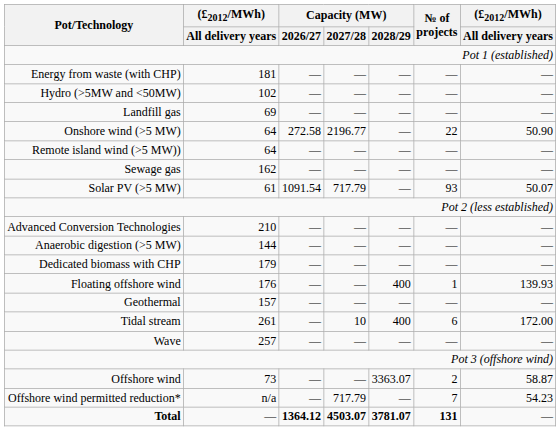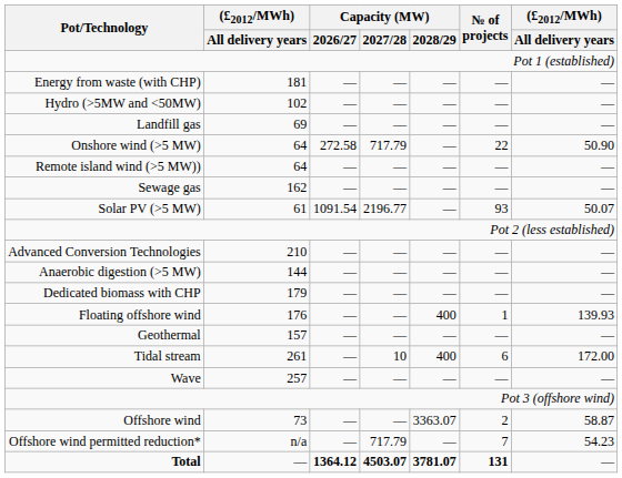Onshore wind (>5 MW) | Capacity (MW) / 2027/28: 2196.77 -> 717.79
Solar PV (>5 MW) | Capacity (MW) / 2027/28: 717.79 -> 2196.77
